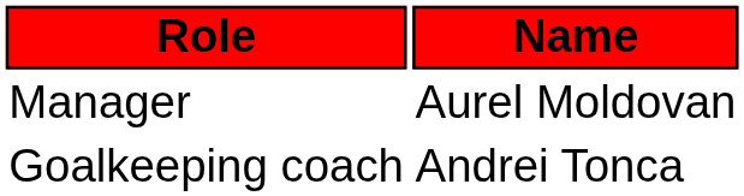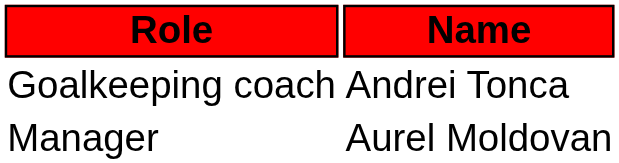rows swapped: Manager <-> Goalkeeping coach
